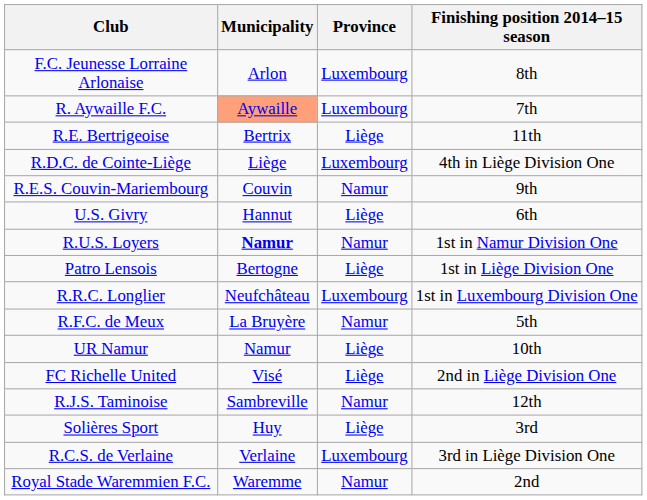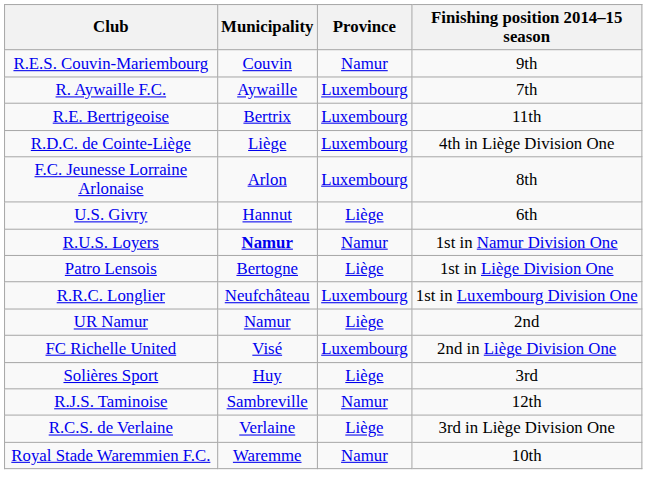rows swapped: F.C. Jeunesse Lorraine Arlonaise <-> R.E.S. Couvin-Mariembourg
R. Aywaille F.C. | Municipality: lightsalmon background -> no background
R.E. Bertrigeoise | Province: Liège -> Luxembourg
- row: R.F.C. de Meux | La Bruyère | Namur | 5th
UR Namur | Finishing position 2014–15 season: 10th -> 2nd
FC Richelle United | Province: Liège -> Luxembourg
rows swapped: Solières Sport <-> R.J.S. Taminoise
R.C.S. de Verlaine | Province: Luxembourg -> Liège
Royal Stade Waremmien F.C. | Finishing position 2014–15 season: 2nd -> 10th
